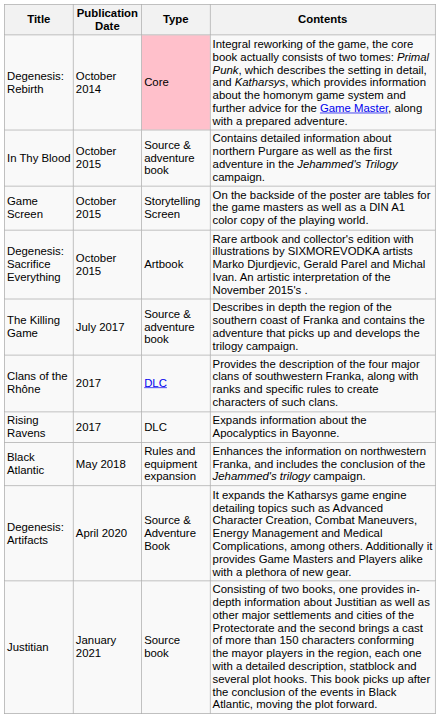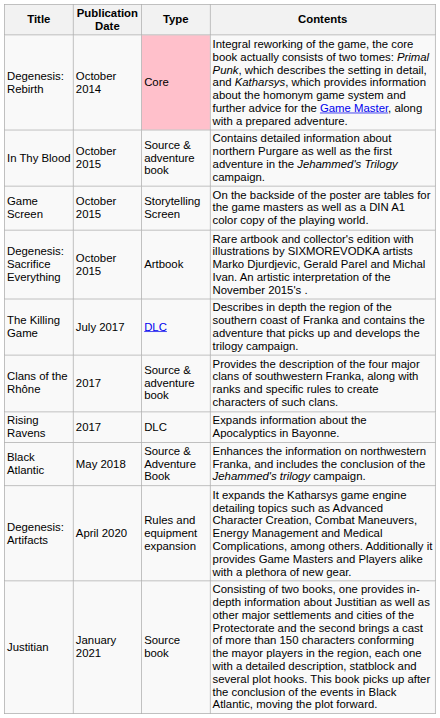The Killing Game | Type: Source & adventure book -> DLC
Clans of the Rhône | Type: DLC -> Source & adventure book
Black Atlantic | Type: Rules and equipment expansion -> Source & Adventure Book
Degenesis: Artifacts | Type: Source & Adventure Book -> Rules and equipment expansion
